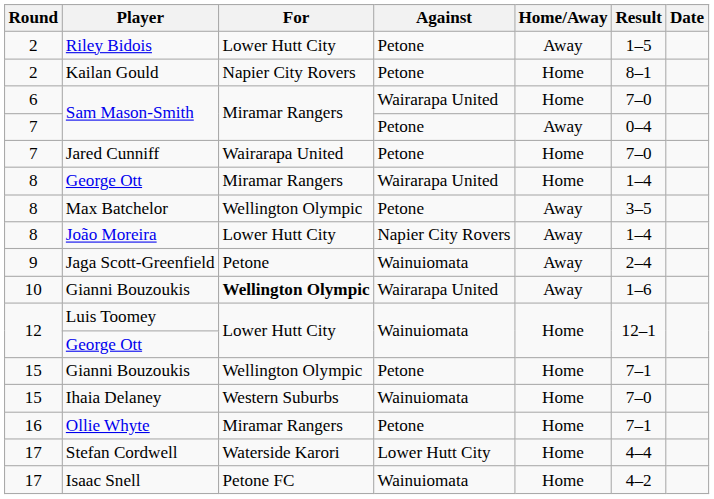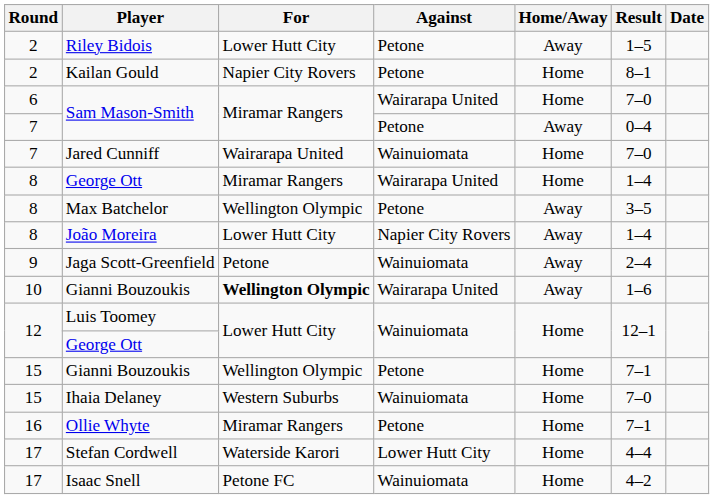Jared Cunniff | Against: Petone -> Wainuiomata
